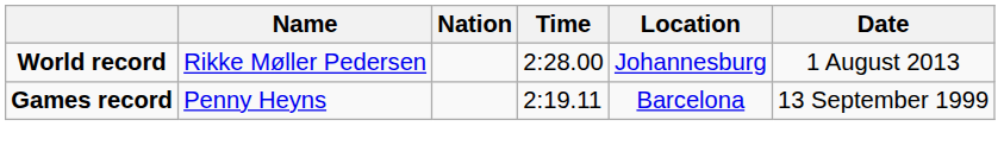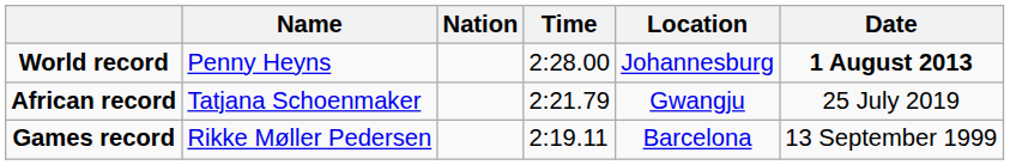World record | Name: Rikke Møller Pedersen -> Penny Heyns
World record | Date: normal -> bold
+ row: African record | Tatjana Schoenmaker | 2:21.79 | Gwangju | 25 July 2019
Games record | Name: Penny Heyns -> Rikke Møller Pedersen
